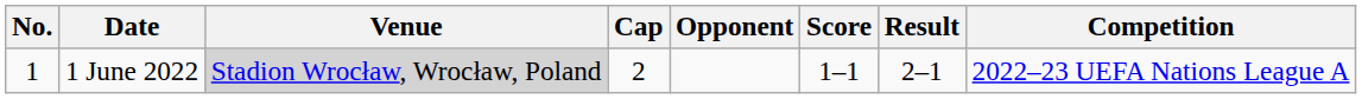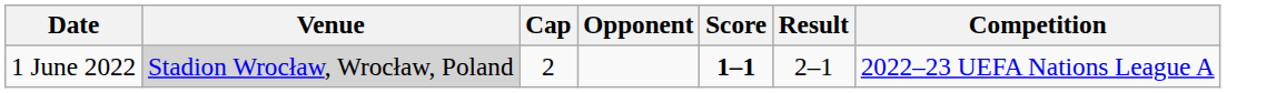- column: No. | 1
1 June 2022 | Score: normal -> bold
